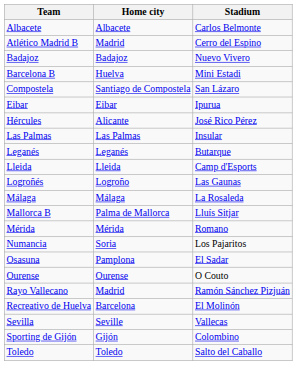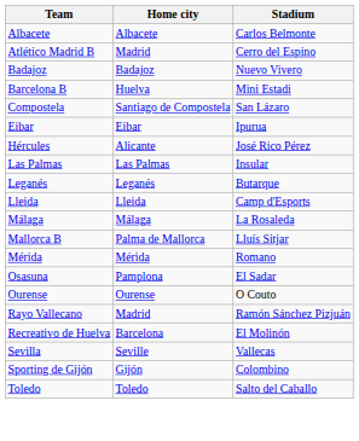- row: Logroñés | Logroño | Las Gaunas
- row: Numancia | Soria | Los Pajaritos
